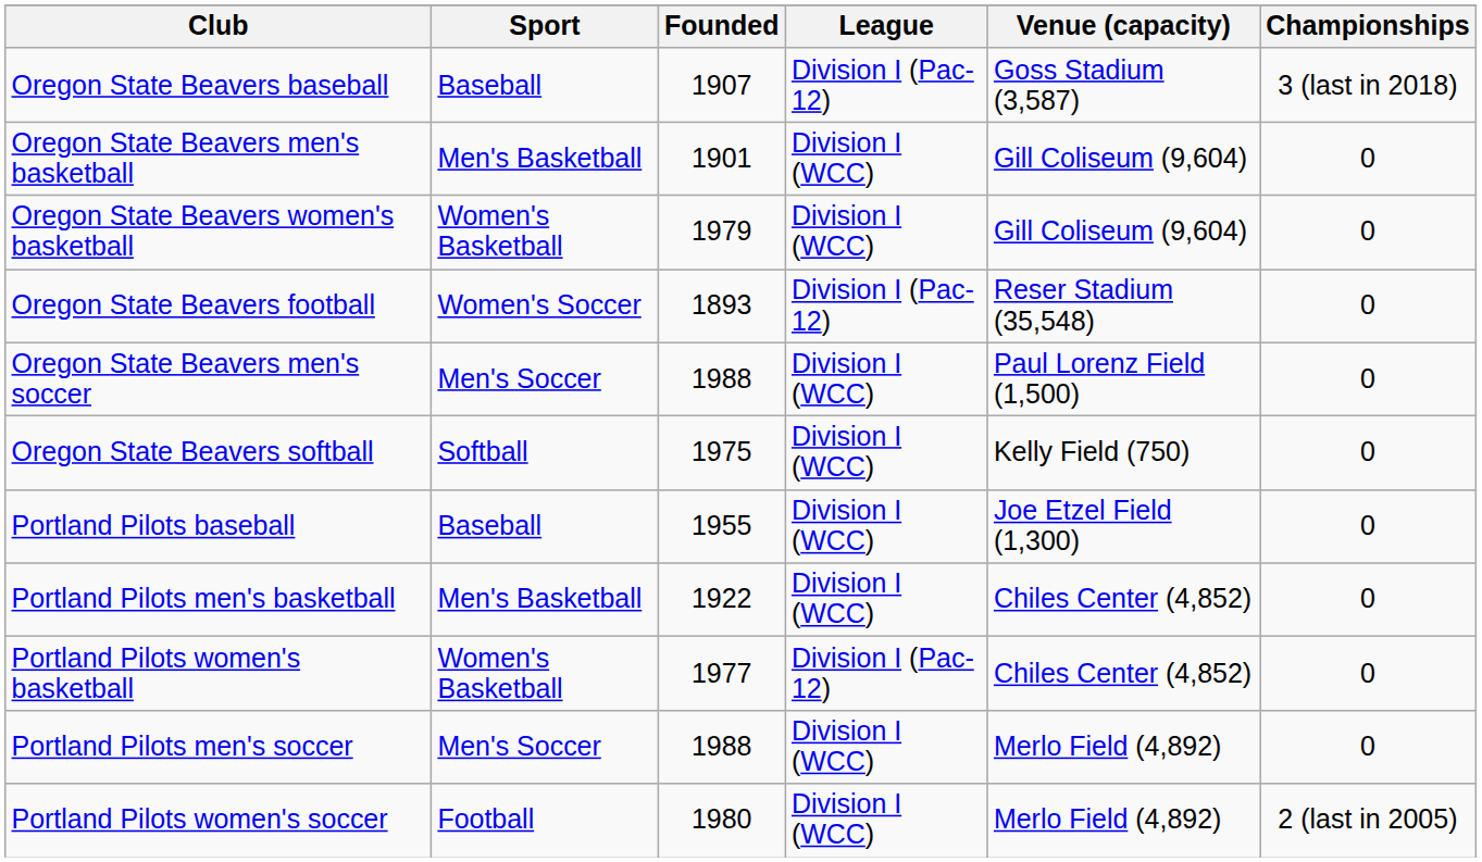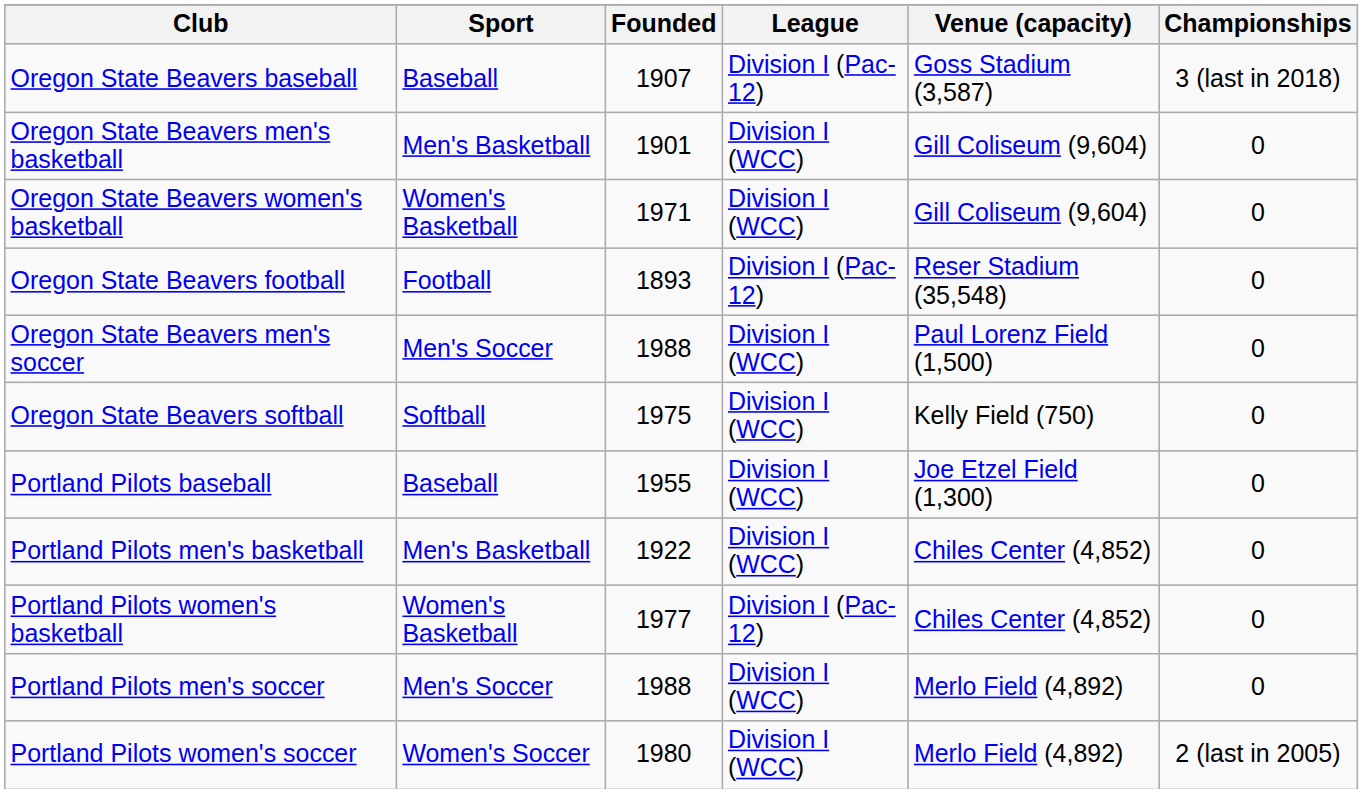Oregon State Beavers women's basketball | Founded: 1979 -> 1971
Oregon State Beavers football | Sport: Women's Soccer -> Football
Portland Pilots women's soccer | Sport: Football -> Women's Soccer
